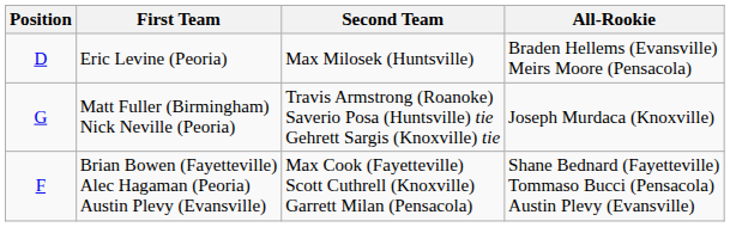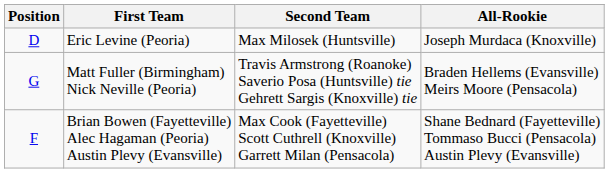Eric Levine (Peoria) | All-Rookie: Braden Hellems (Evansville) Meirs Moore (Pensacola) -> Joseph Murdaca (Knoxville)
Matt Fuller (Birmingham) Nick Neville (Peoria) | All-Rookie: Joseph Murdaca (Knoxville) -> Braden Hellems (Evansville) Meirs Moore (Pensacola)
